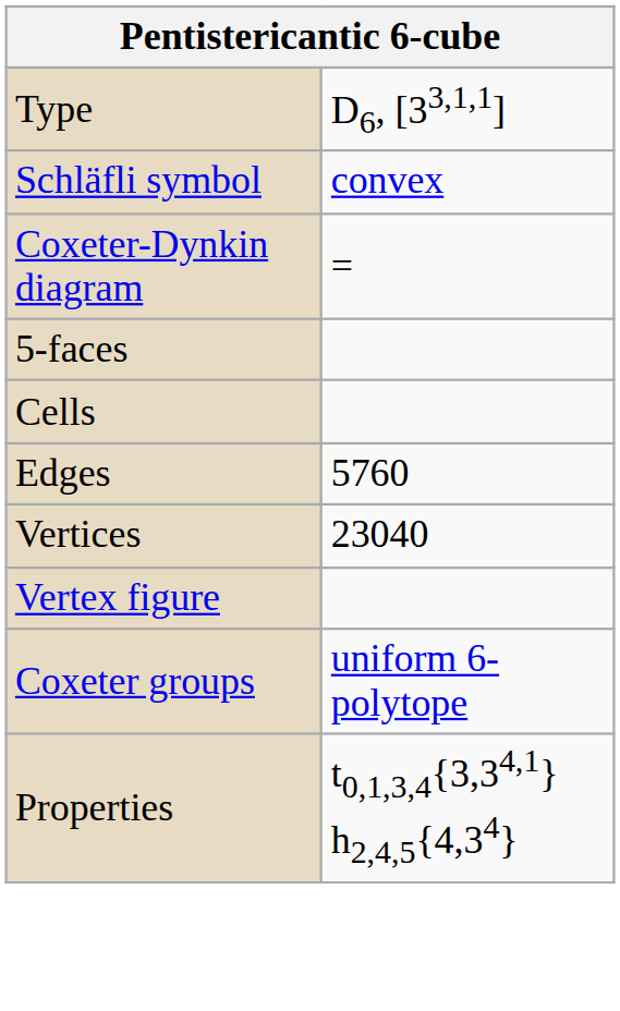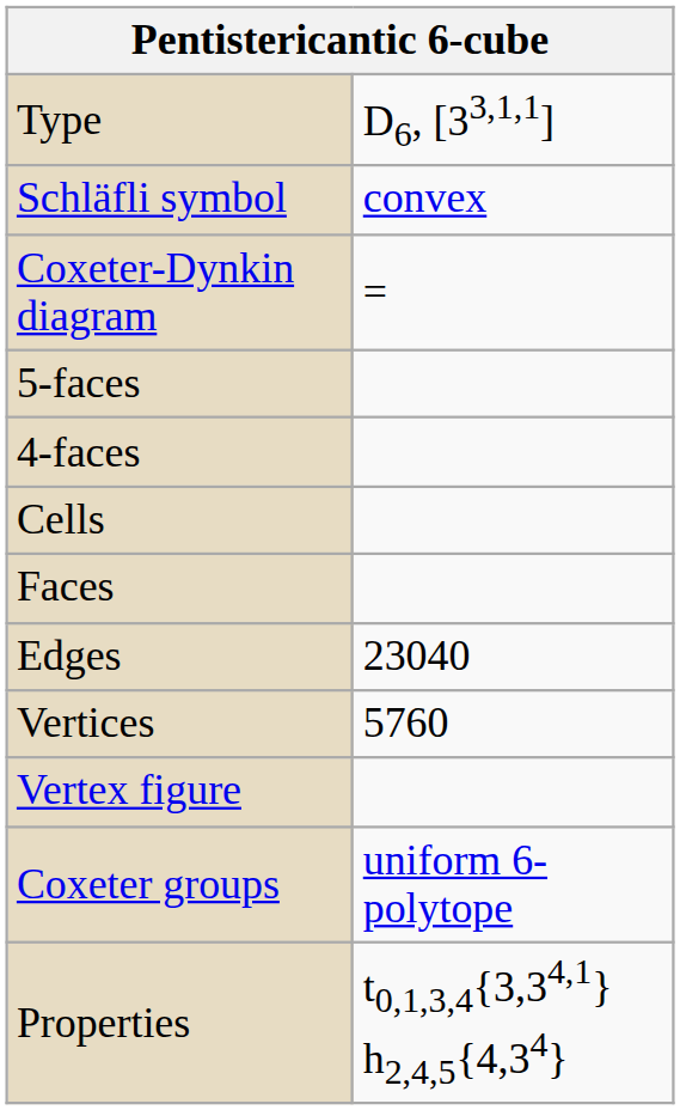+ row: 4-faces
+ row: Faces
Edges | column 2: 5760 -> 23040
Vertices | column 2: 23040 -> 5760
